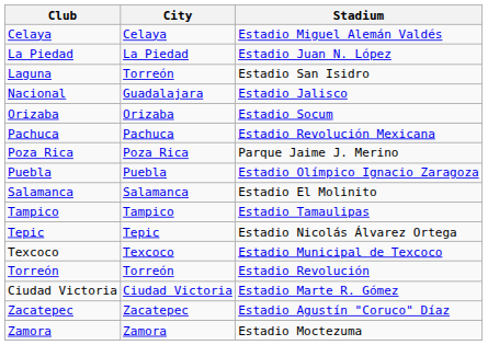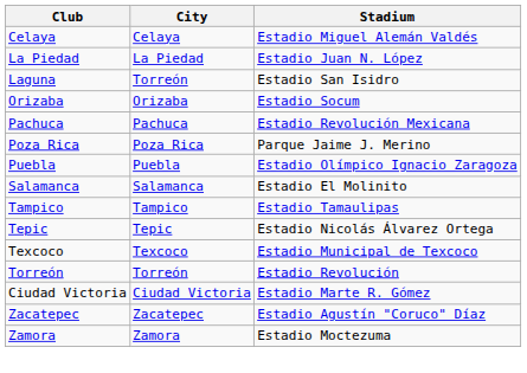- row: Nacional | Guadalajara | Estadio Jalisco
